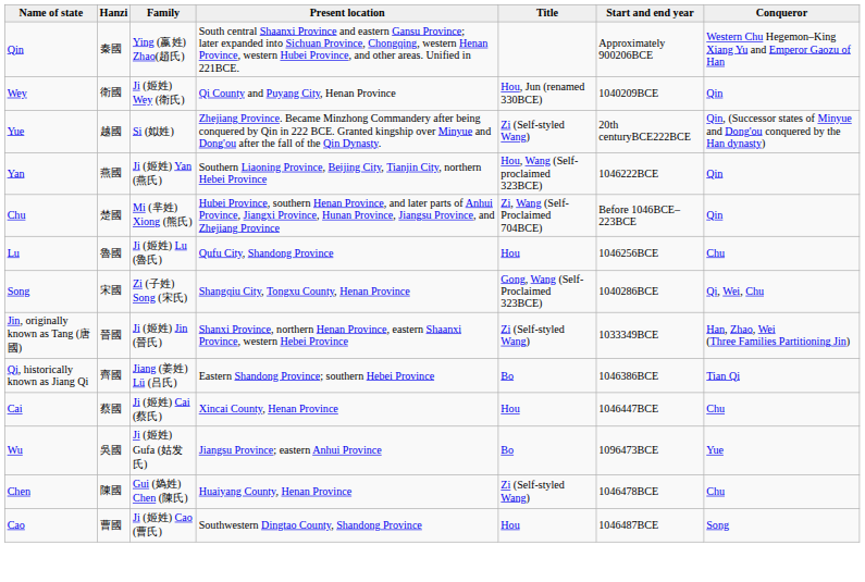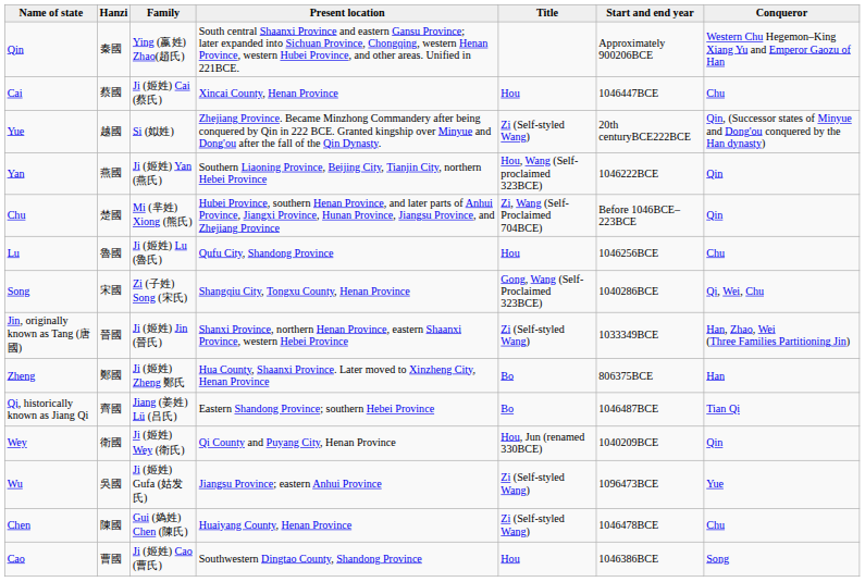rows swapped: Wey <-> Cai
+ row: Zheng | 鄭國 | Ji (姬姓) Zheng 鄭氏 | Hua County, Shaanxi Province. Later moved to Xinzheng City, Henan Province | Bo | 806375BCE | Han
Qi, historically known as Jiang Qi | Start and end year: 1046386BCE -> 1046487BCE
Wu | Title: Bo -> Zi (Self-styled Wang)
Cao | Start and end year: 1046487BCE -> 1046386BCE
